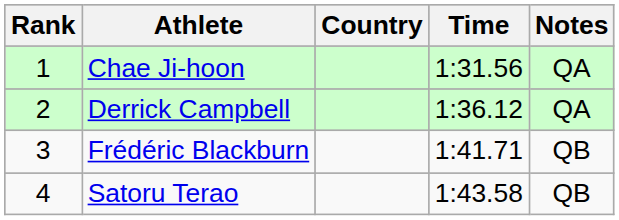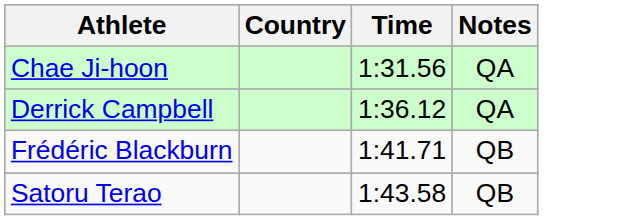- column: Rank | 1 | 2 | 3 | 4
